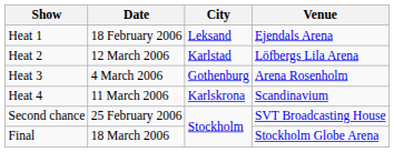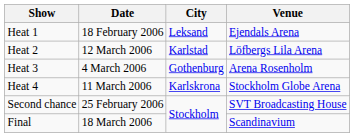Heat 4 | Venue: Scandinavium -> Stockholm Globe Arena
Final | Venue: Stockholm Globe Arena -> Scandinavium
